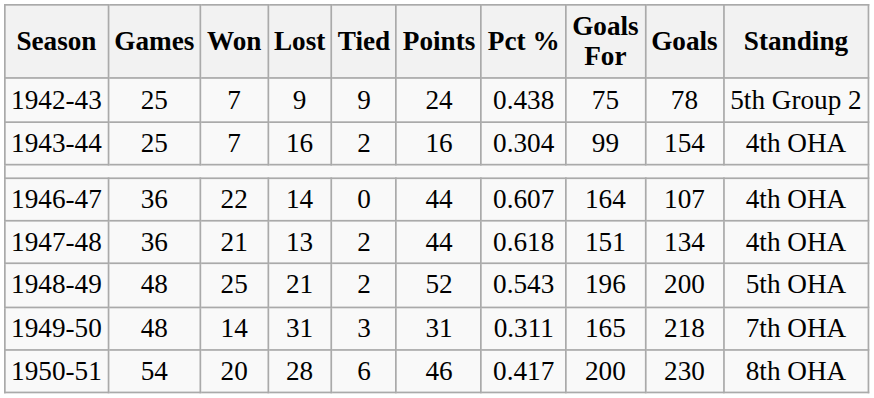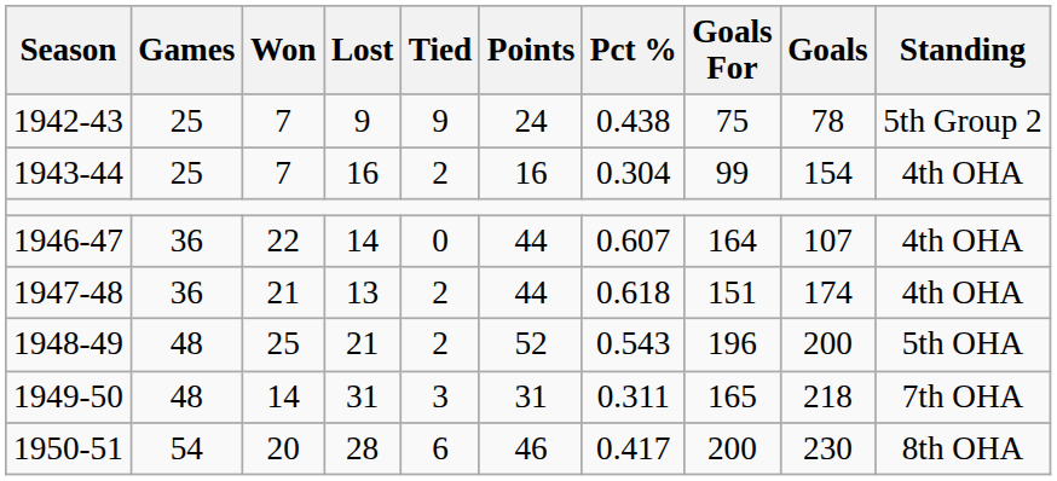1947-48 | Goals: 134 -> 174
